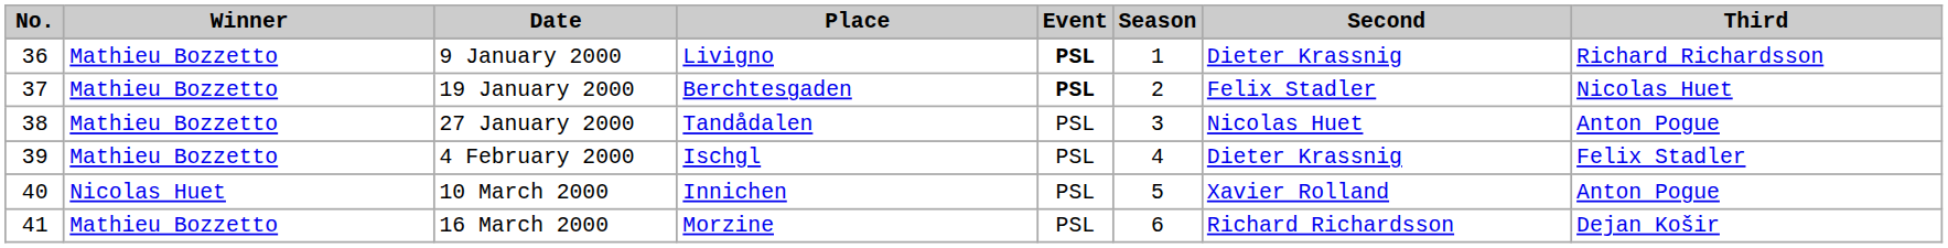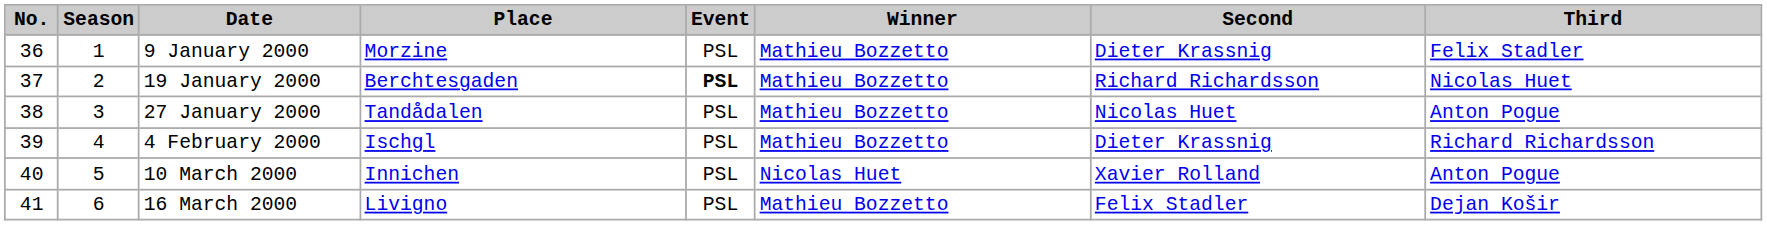columns swapped: Season <-> Winner
9 January 2000 | Place: Livigno -> Morzine
9 January 2000 | Event: bold -> normal
9 January 2000 | Third: Richard Richardsson -> Felix Stadler
19 January 2000 | Second: Felix Stadler -> Richard Richardsson
4 February 2000 | Third: Felix Stadler -> Richard Richardsson
16 March 2000 | Place: Morzine -> Livigno
16 March 2000 | Second: Richard Richardsson -> Felix Stadler
